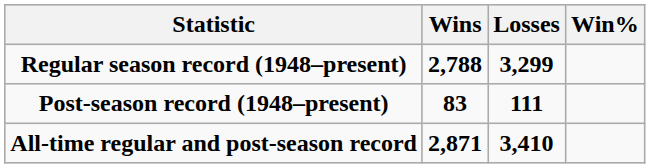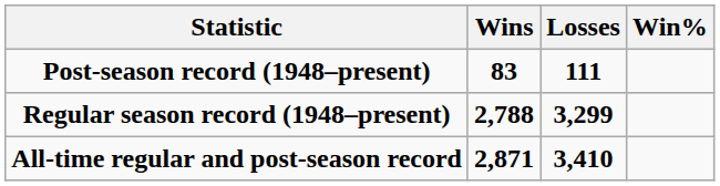rows swapped: Regular season record (1948–present) <-> Post-season record (1948–present)
